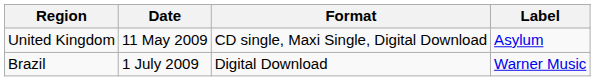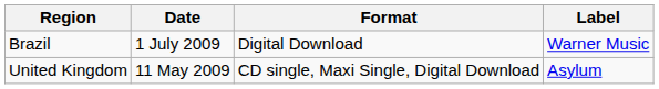rows swapped: United Kingdom <-> Brazil
